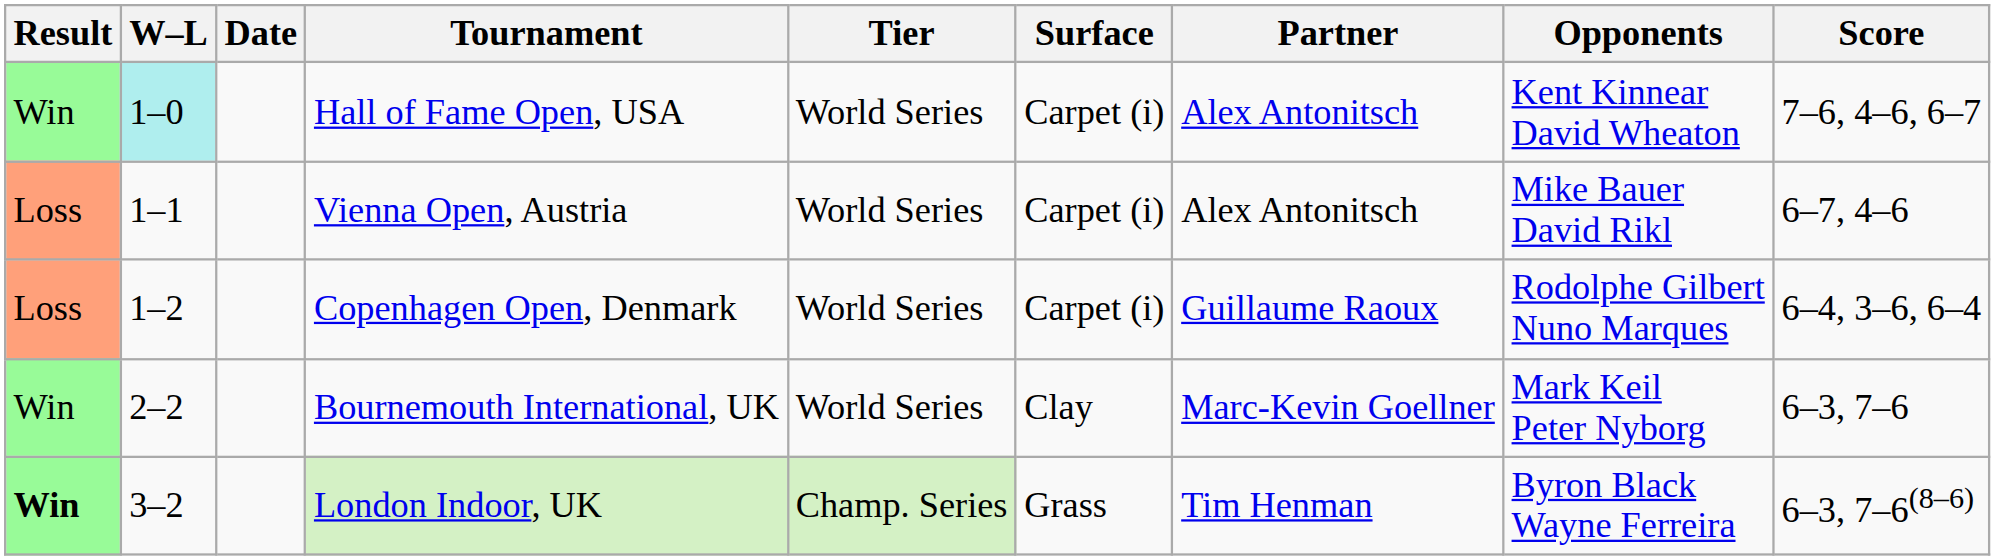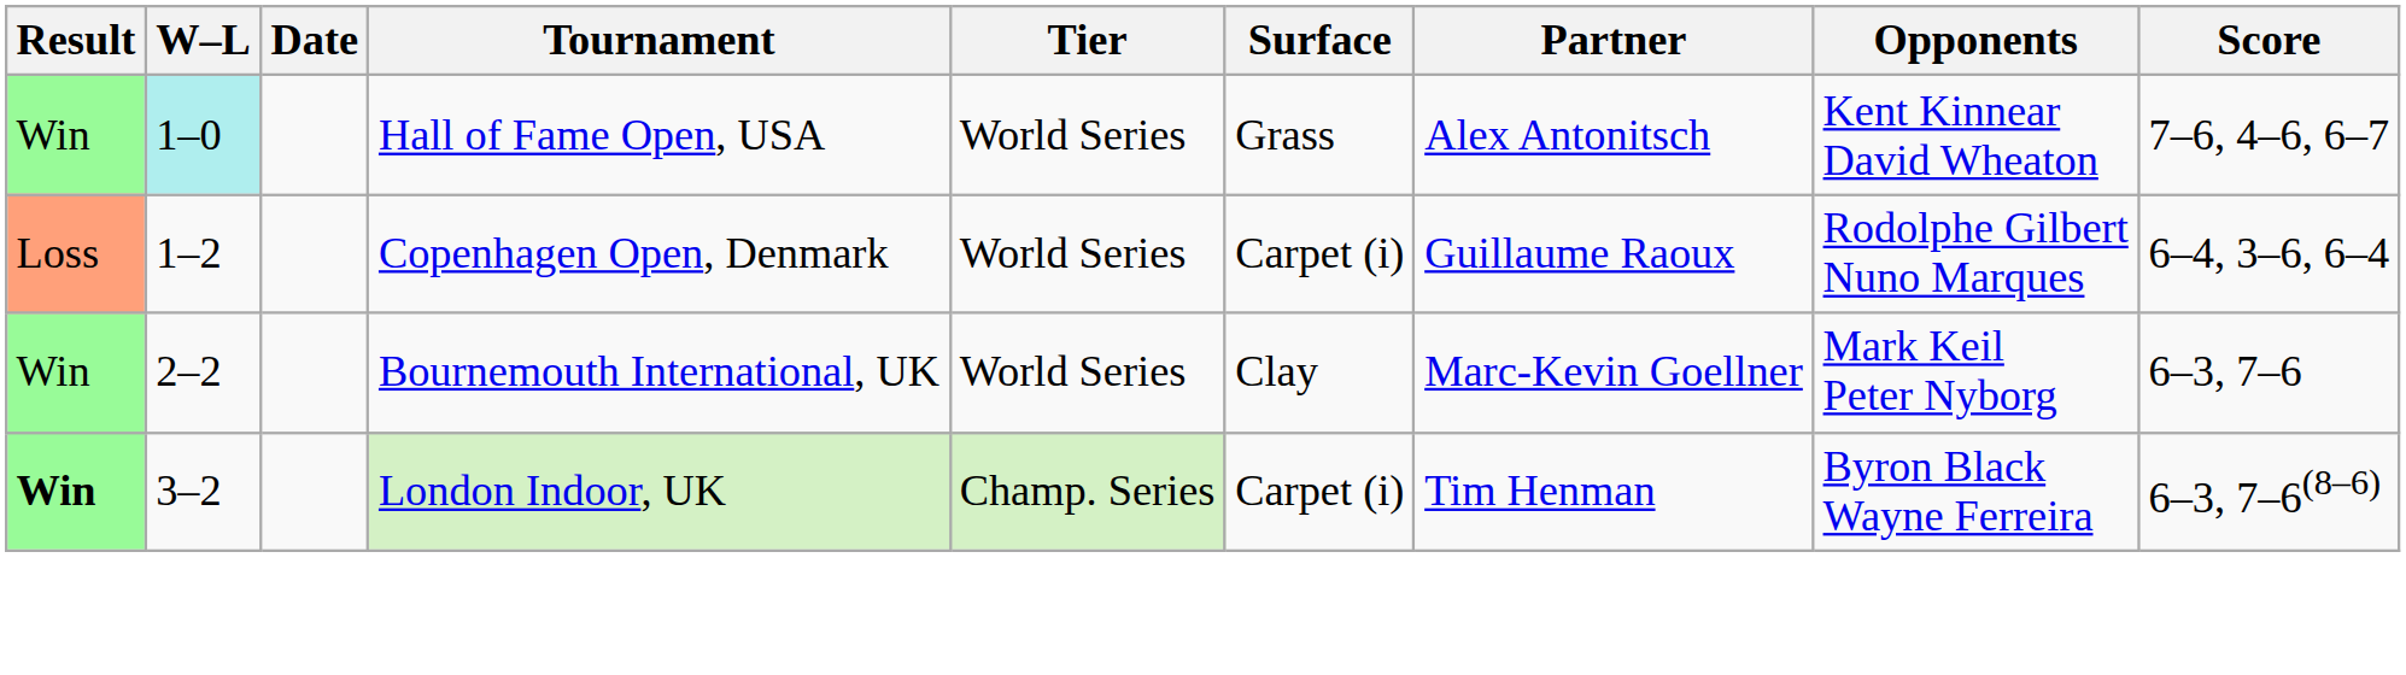Hall of Fame Open, USA | Surface: Carpet (i) -> Grass
- row: Loss | 1–1 | Vienna Open, Austria | World Series | Carpet (i) | Alex Antonitsch | Mike Bauer David Rikl | 6–7, 4–6
London Indoor, UK | Surface: Grass -> Carpet (i)
